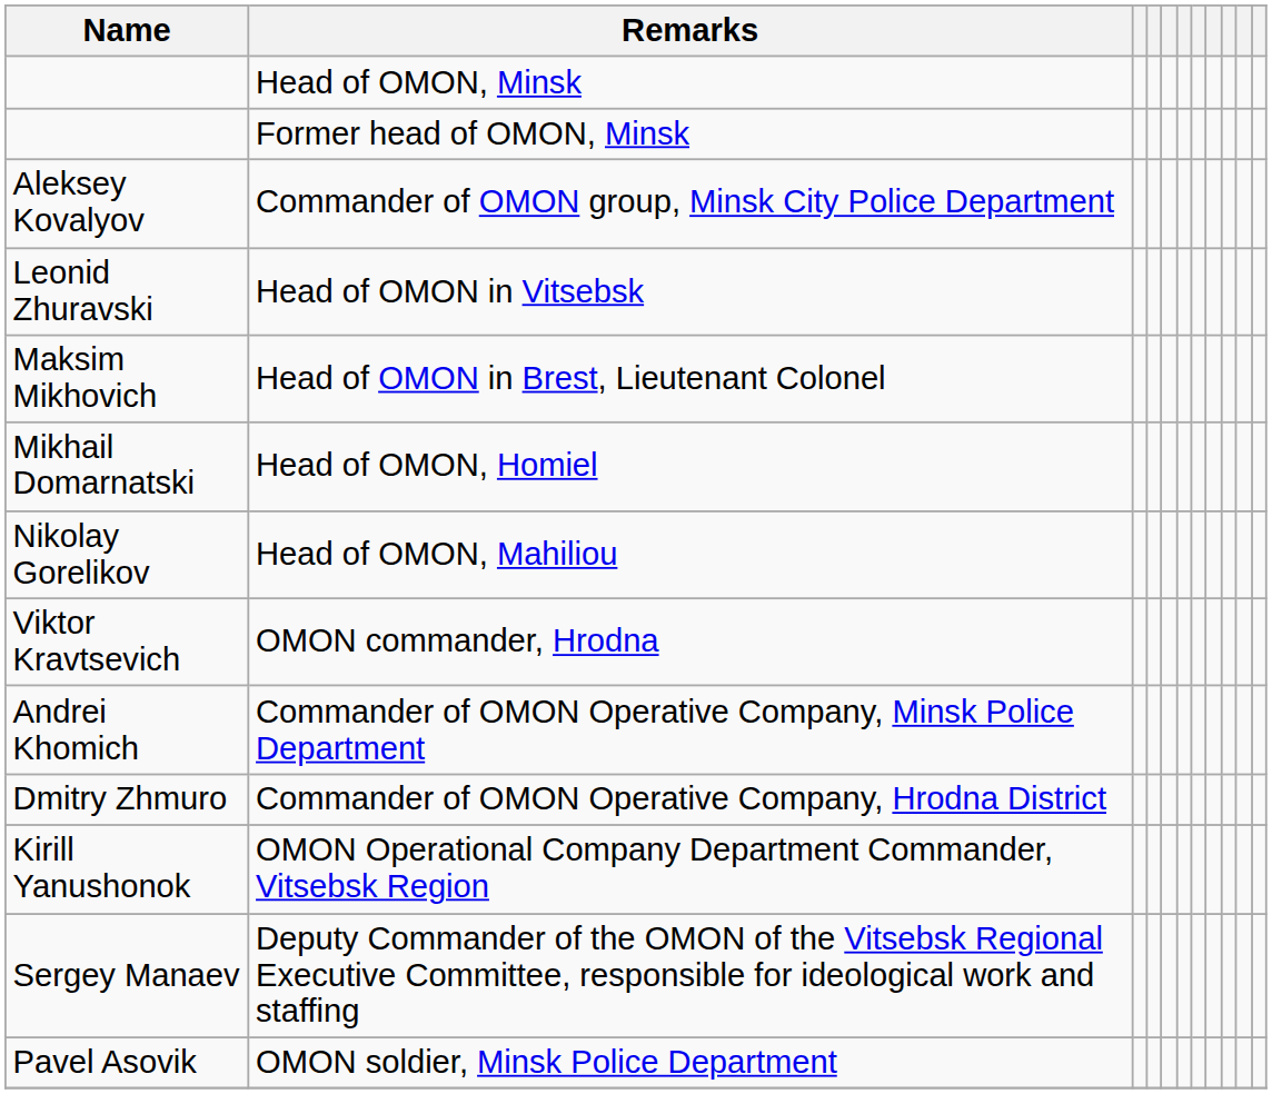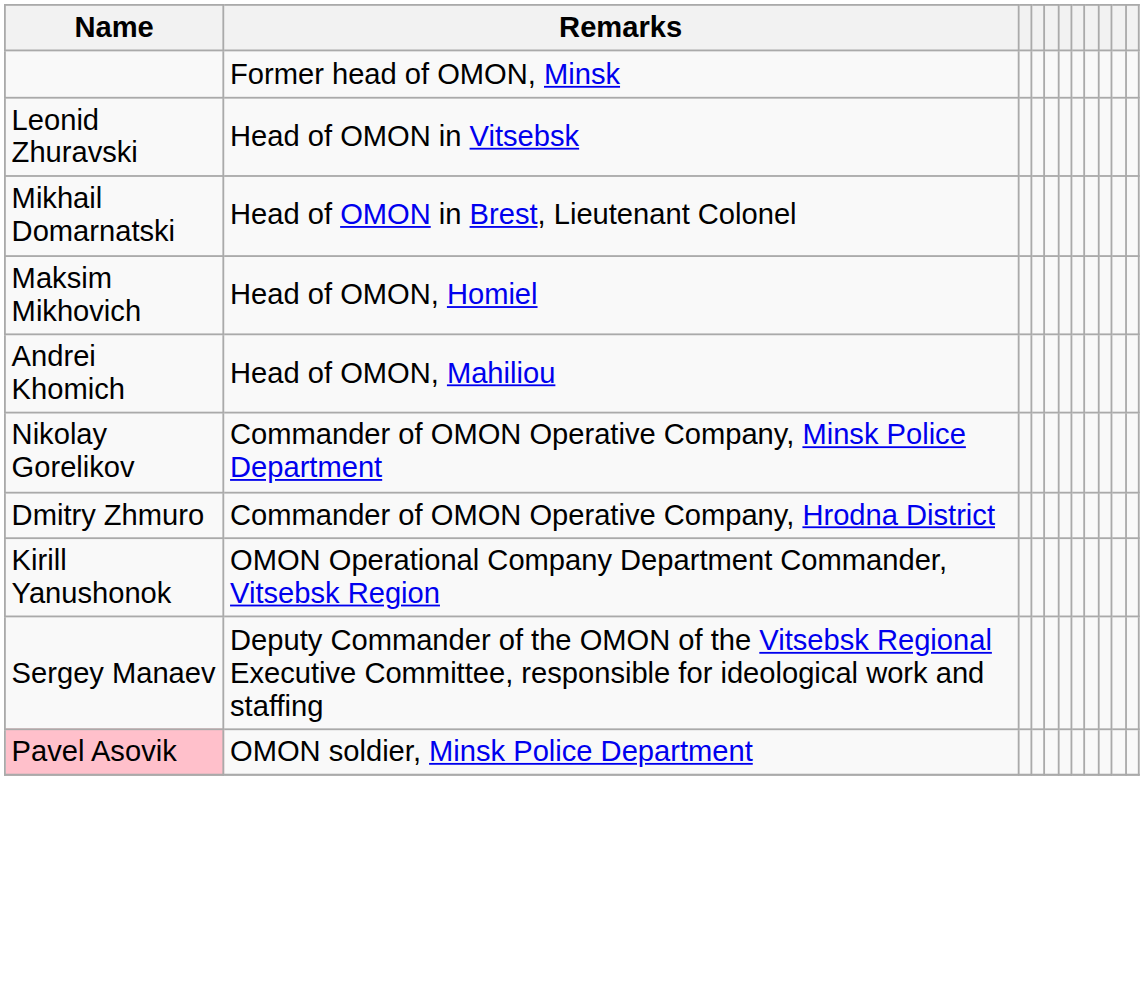- row: Head of OMON, Minsk
- row: Aleksey Kovalyov | Commander of OMON group, Minsk City Police Department
Head of OMON in Brest, Lieutenant Colonel | Name: Maksim Mikhovich -> Mikhail Domarnatski
Head of OMON, Homiel | Name: Mikhail Domarnatski -> Maksim Mikhovich
Head of OMON, Mahiliou | Name: Nikolay Gorelikov -> Andrei Khomich
- row: Viktor Kravtsevich | OMON commander, Hrodna
Commander of OMON Operative Company, Minsk Police Department | Name: Andrei Khomich -> Nikolay Gorelikov
OMON soldier, Minsk Police Department | Name: no background -> pink background
